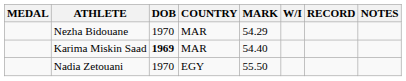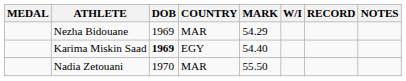Nezha Bidouane | DOB: 1970 -> 1969
Karima Miskin Saad | COUNTRY: MAR -> EGY
Nadia Zetouani | COUNTRY: EGY -> MAR
